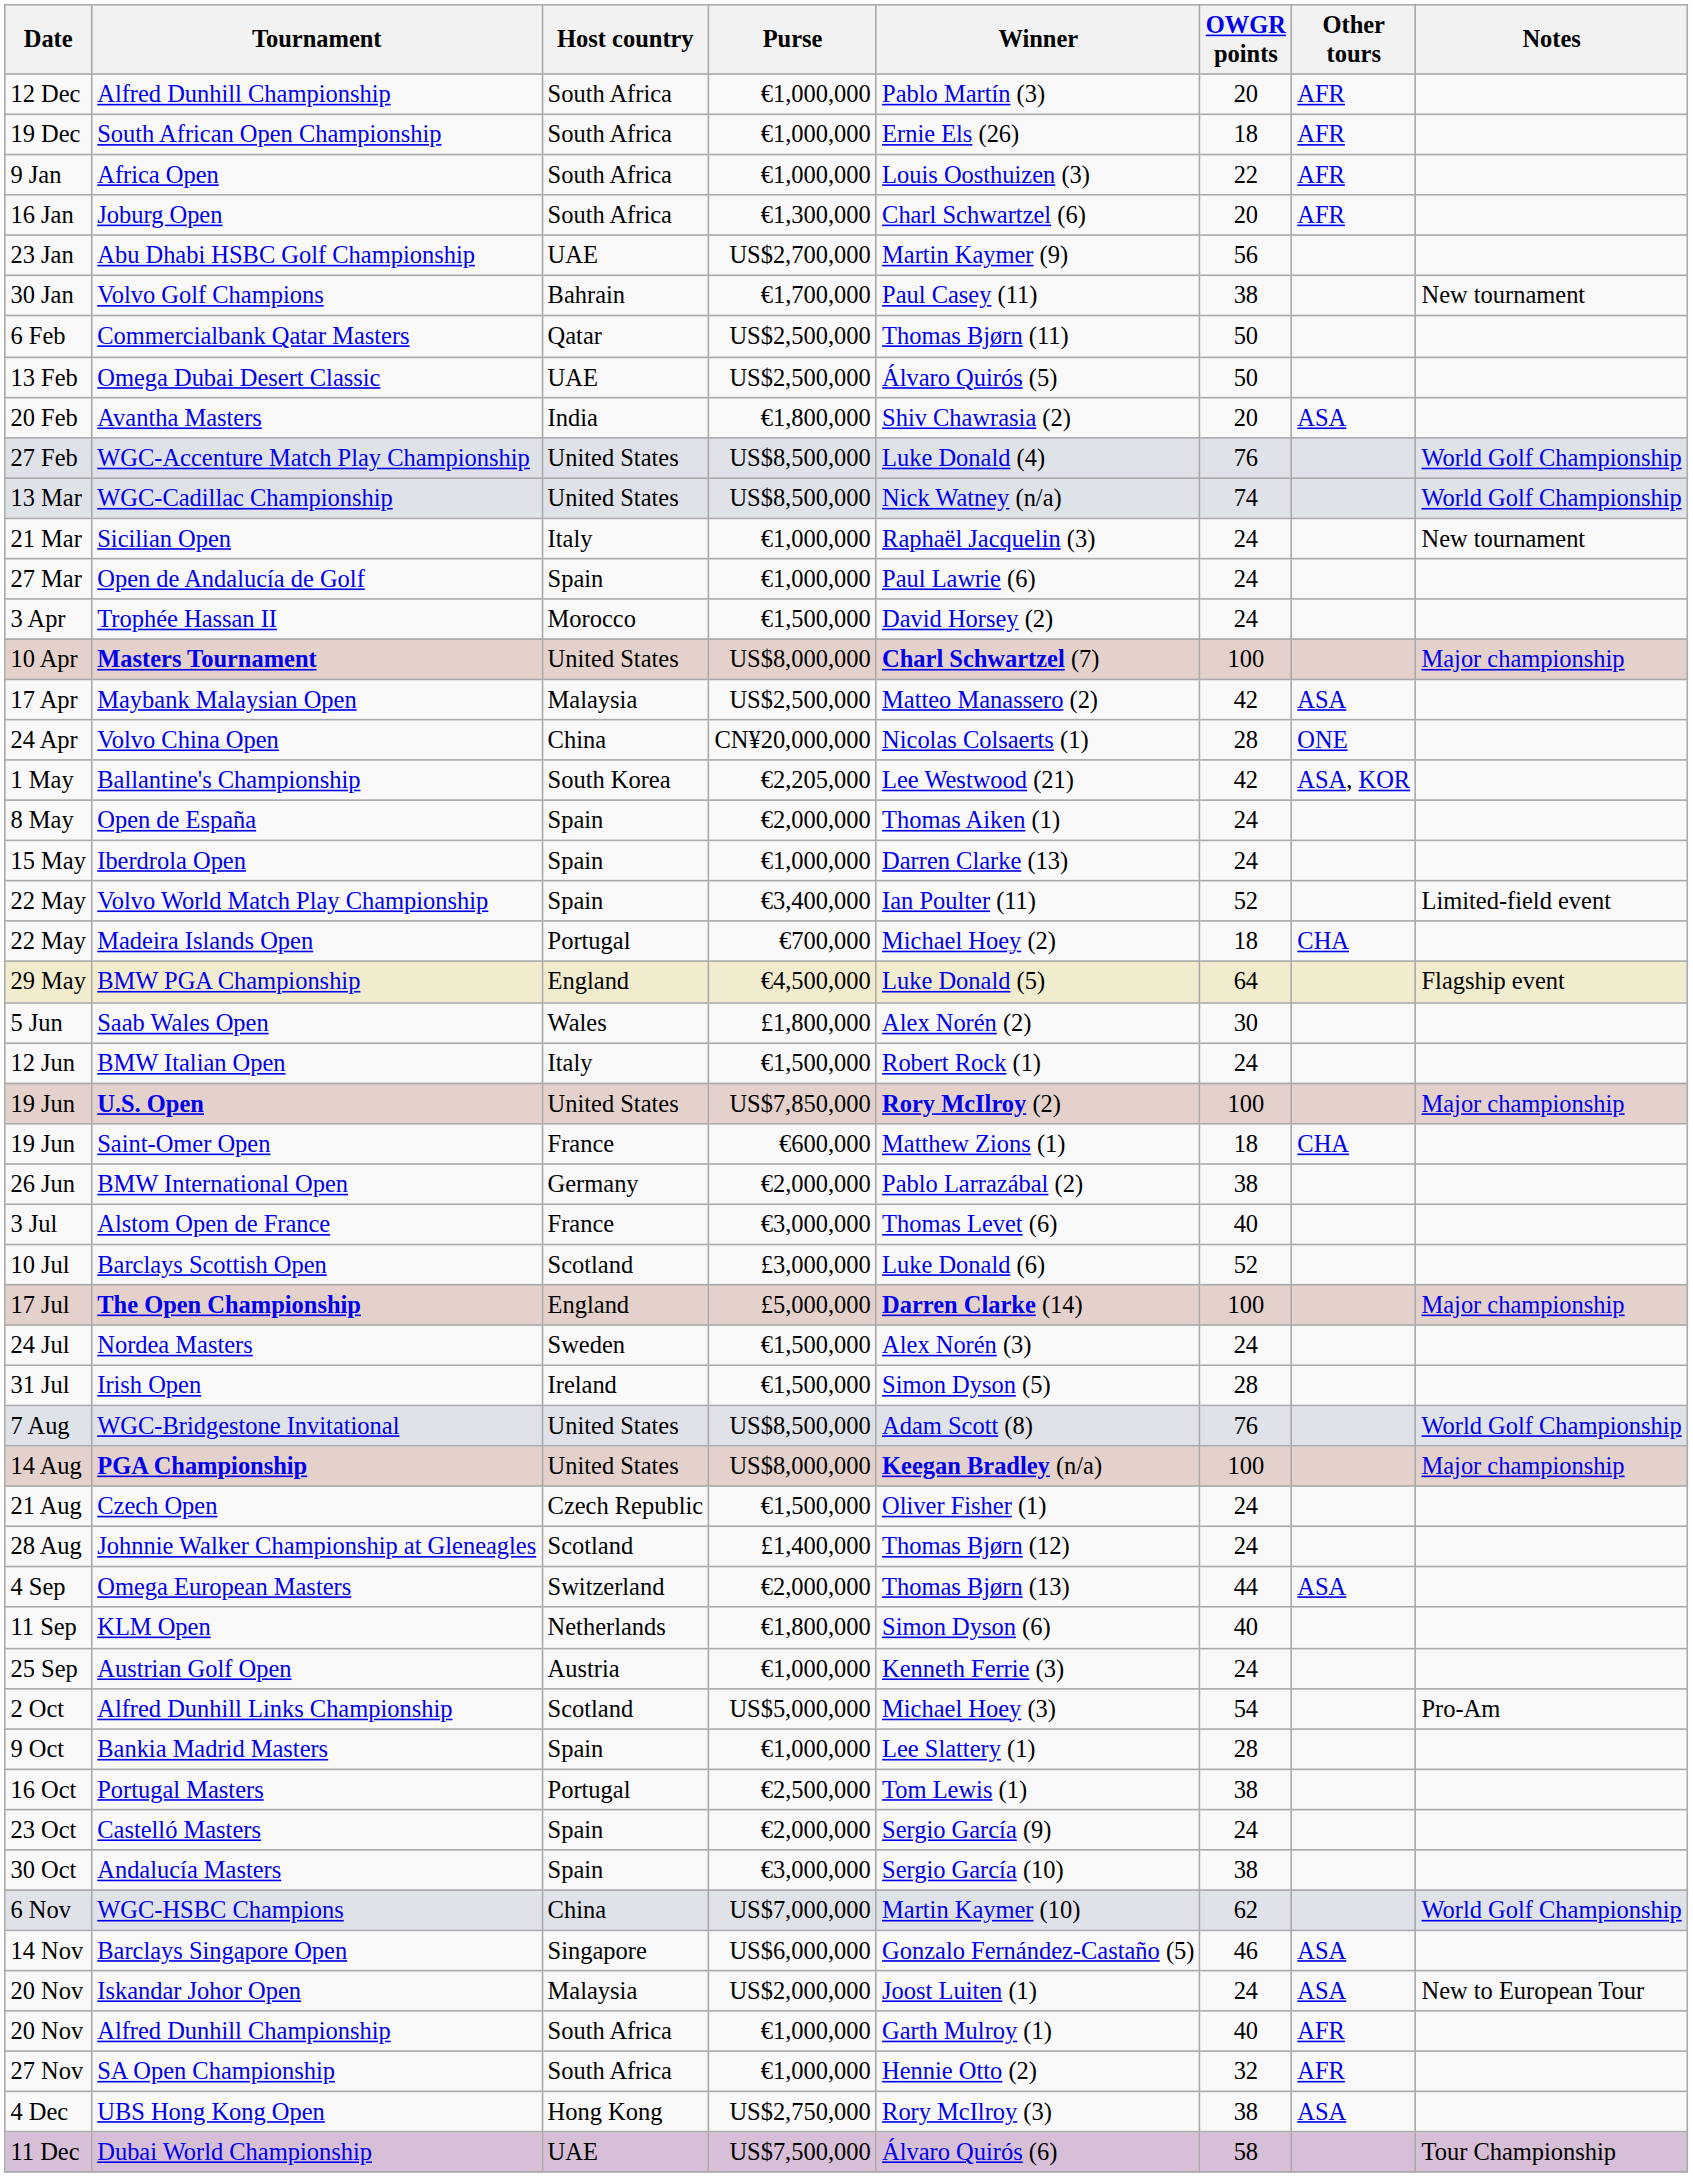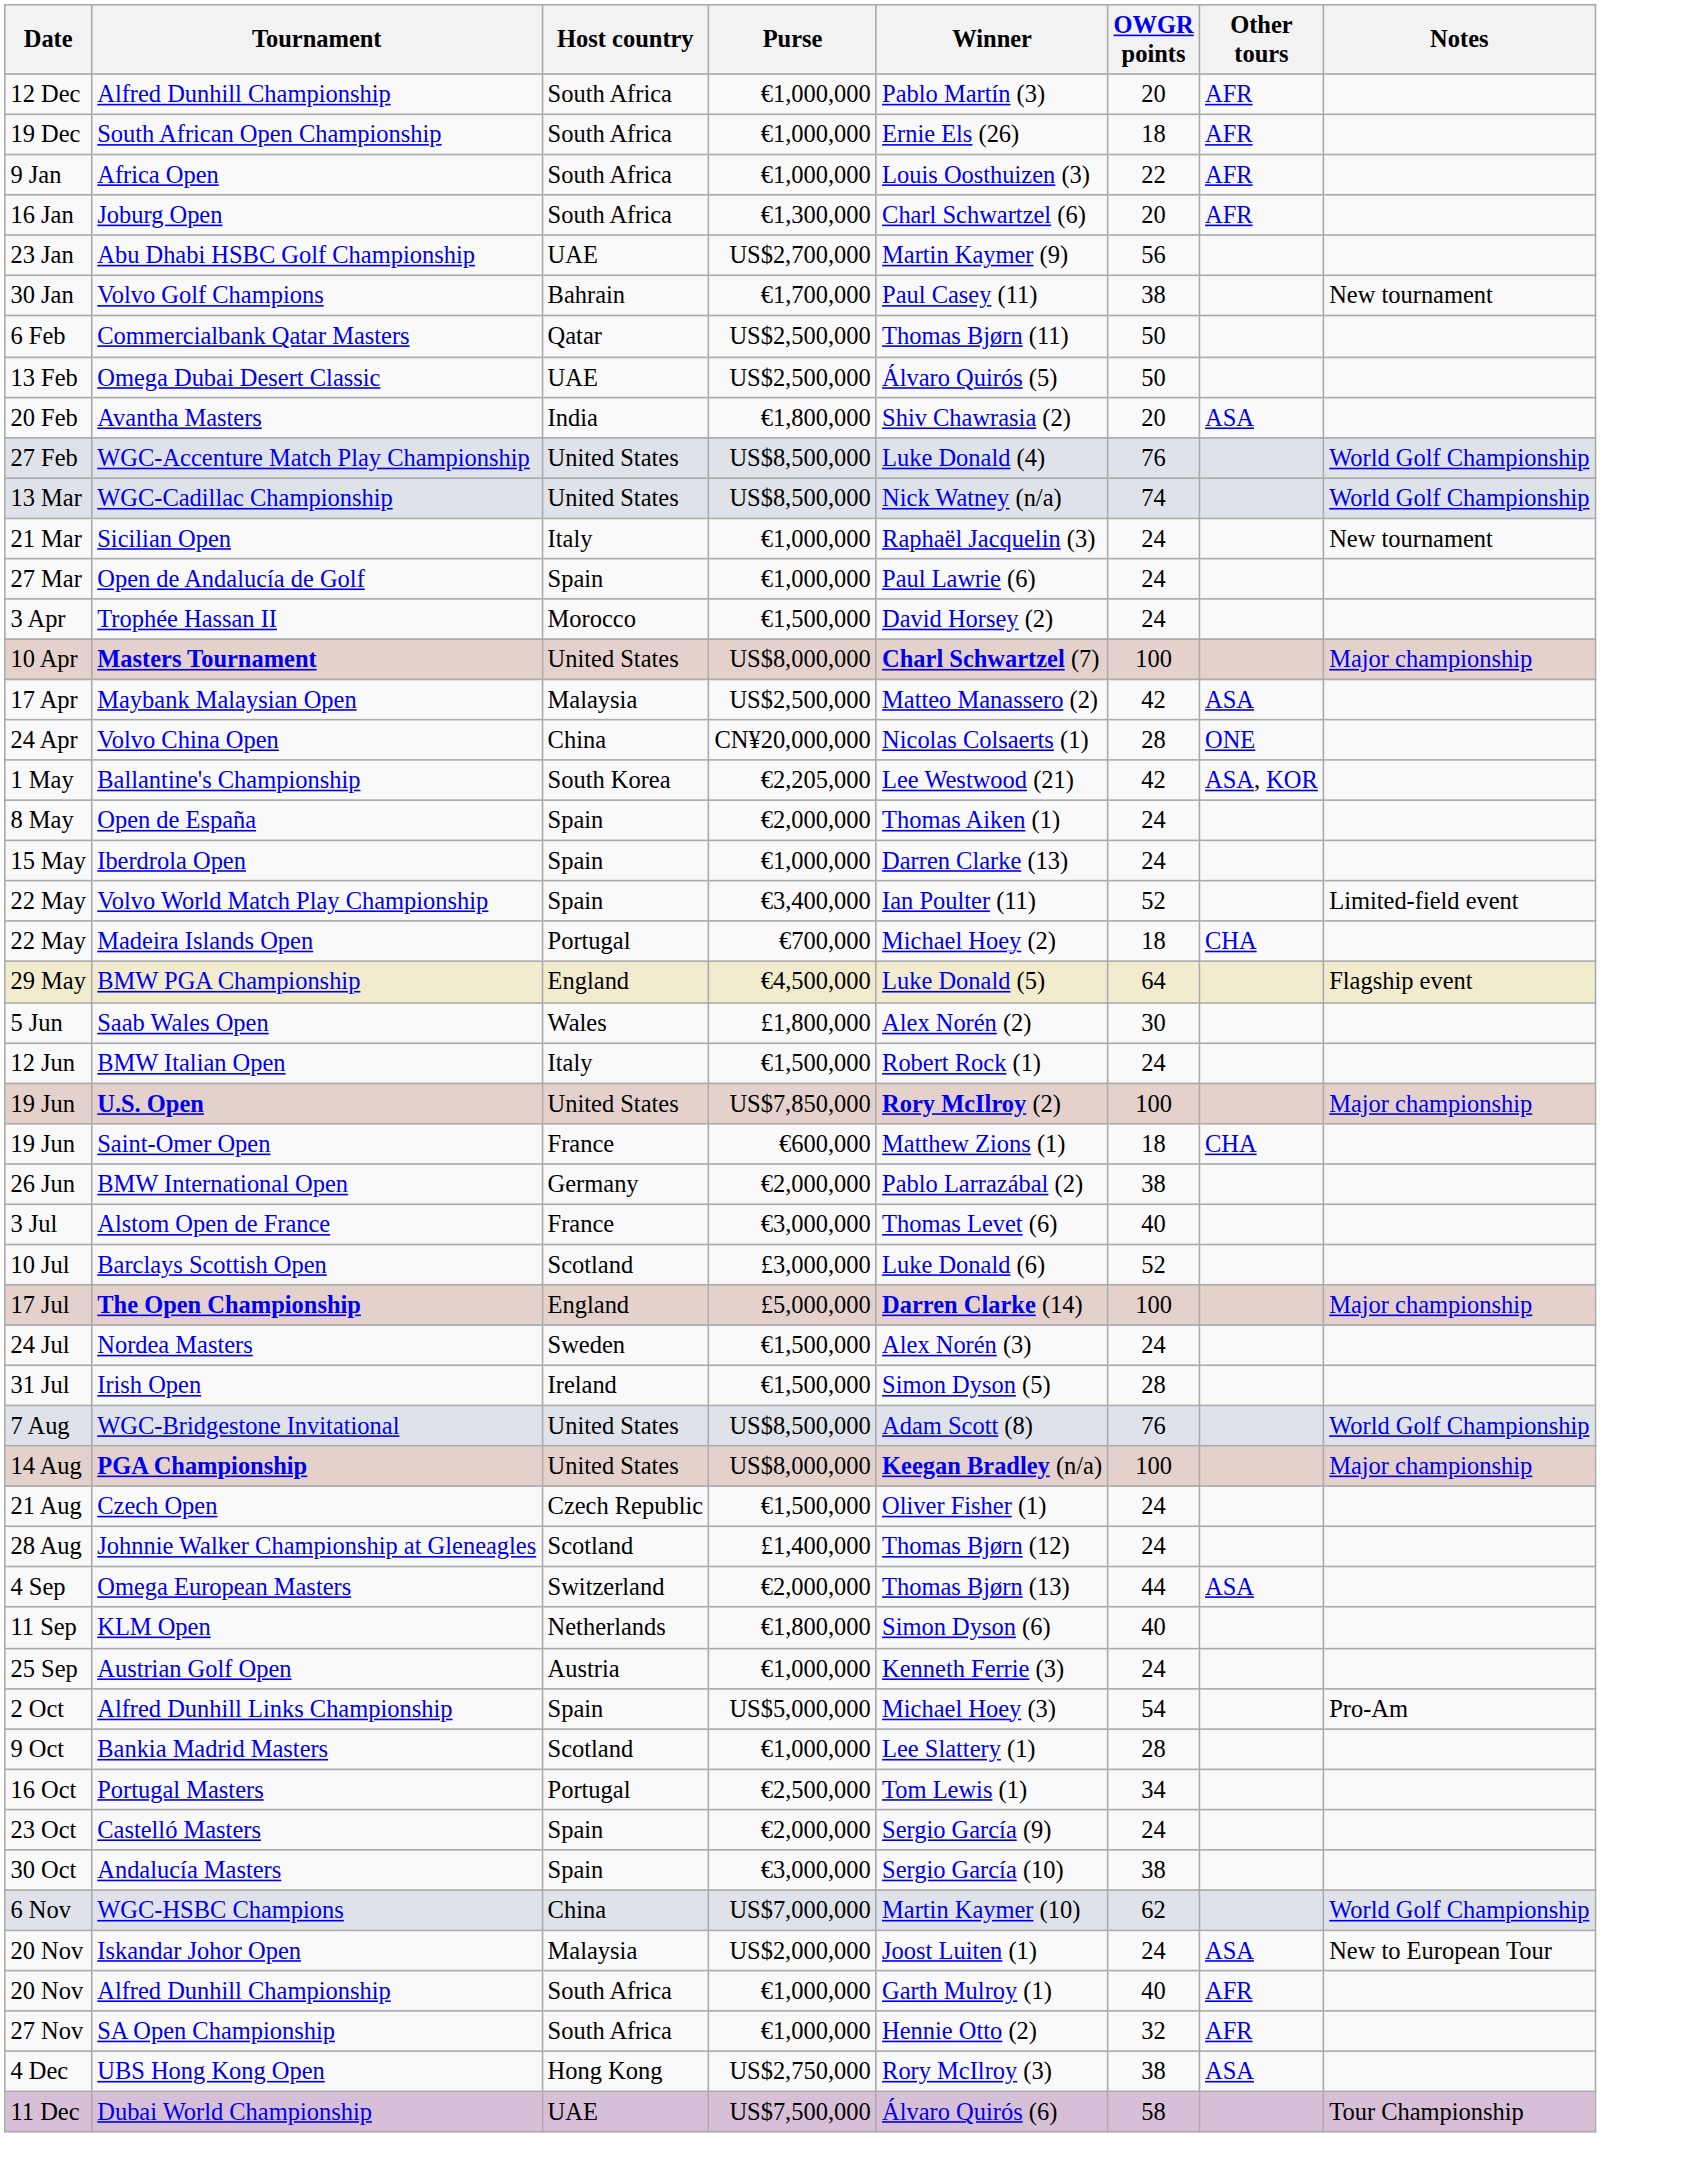Alfred Dunhill Links Championship | Host country: Scotland -> Spain
Bankia Madrid Masters | Host country: Spain -> Scotland
Portugal Masters | OWGR points: 38 -> 34
- row: 14 Nov | Barclays Singapore Open | Singapore | US$6,000,000 | Gonzalo Fernández-Castaño (5) | 46 | ASA
